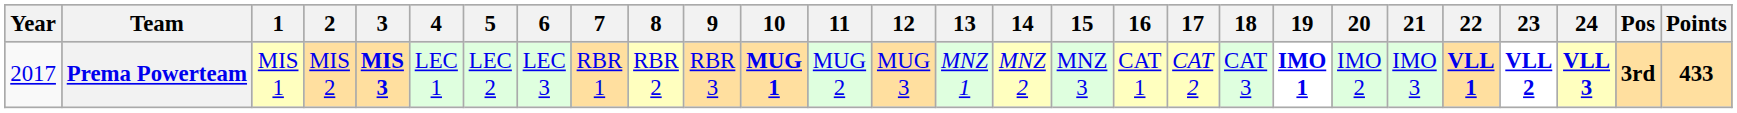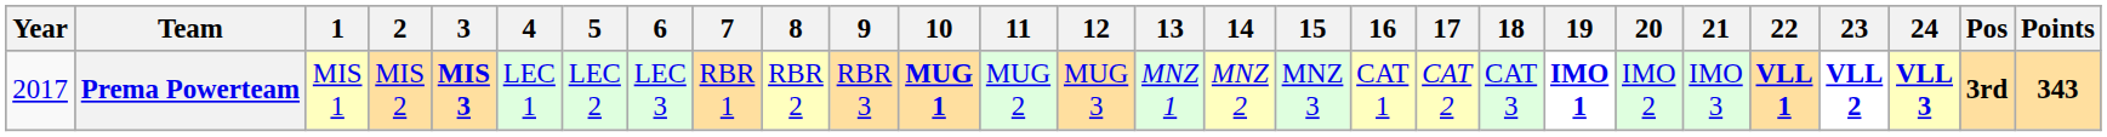Prema Powerteam | Points: 433 -> 343
